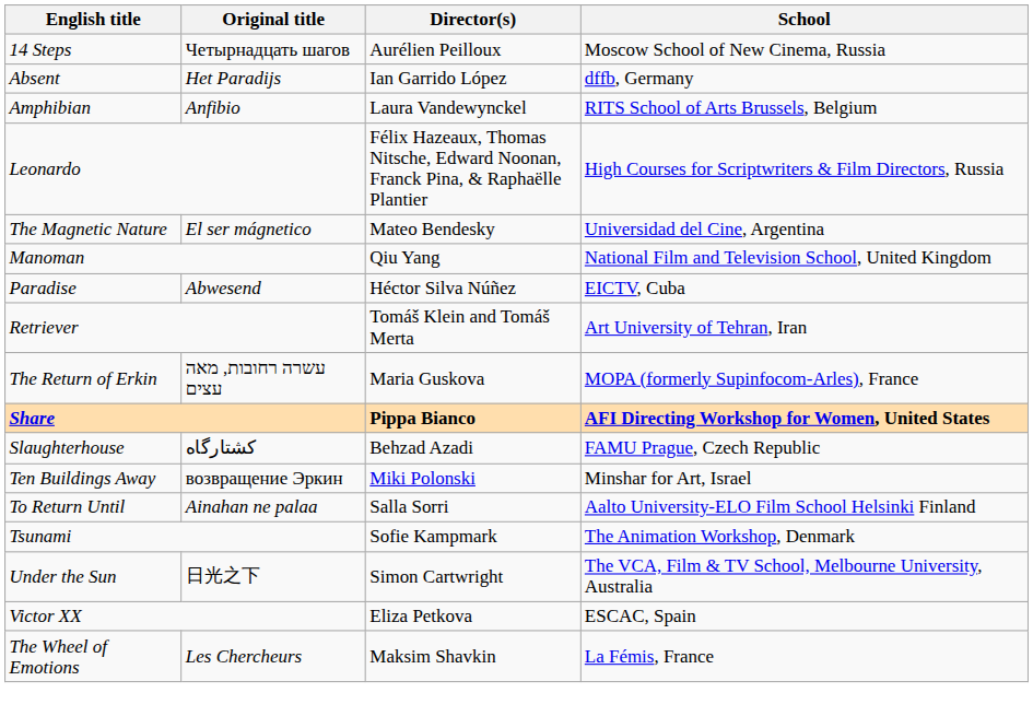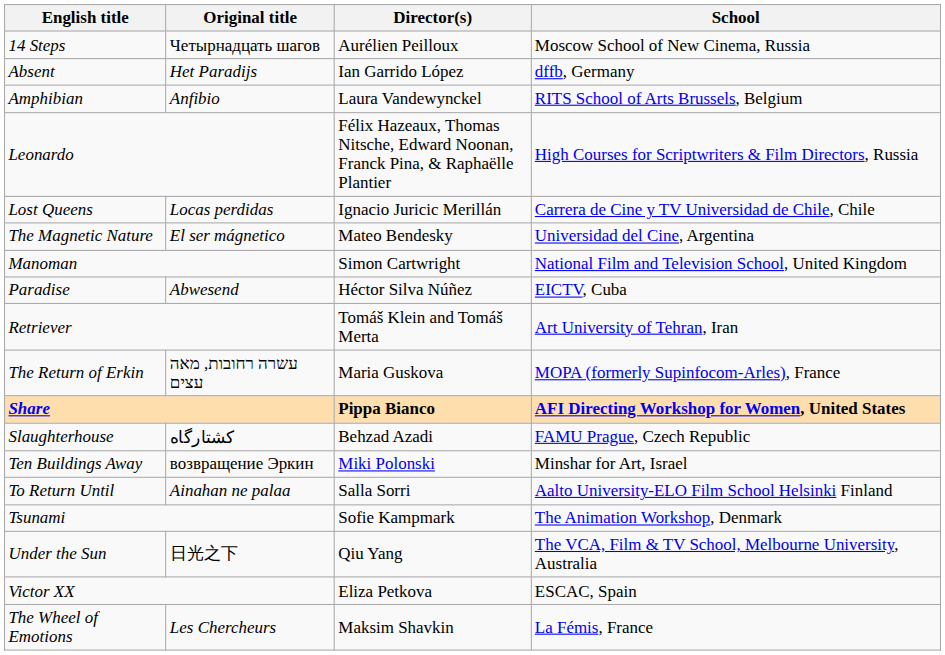+ row: Lost Queens | Locas perdidas | Ignacio Juricic Merillán | Carrera de Cine y TV Universidad de Chile, Chile
Manoman | Director(s): Qiu Yang -> Simon Cartwright
Under the Sun | Director(s): Simon Cartwright -> Qiu Yang
